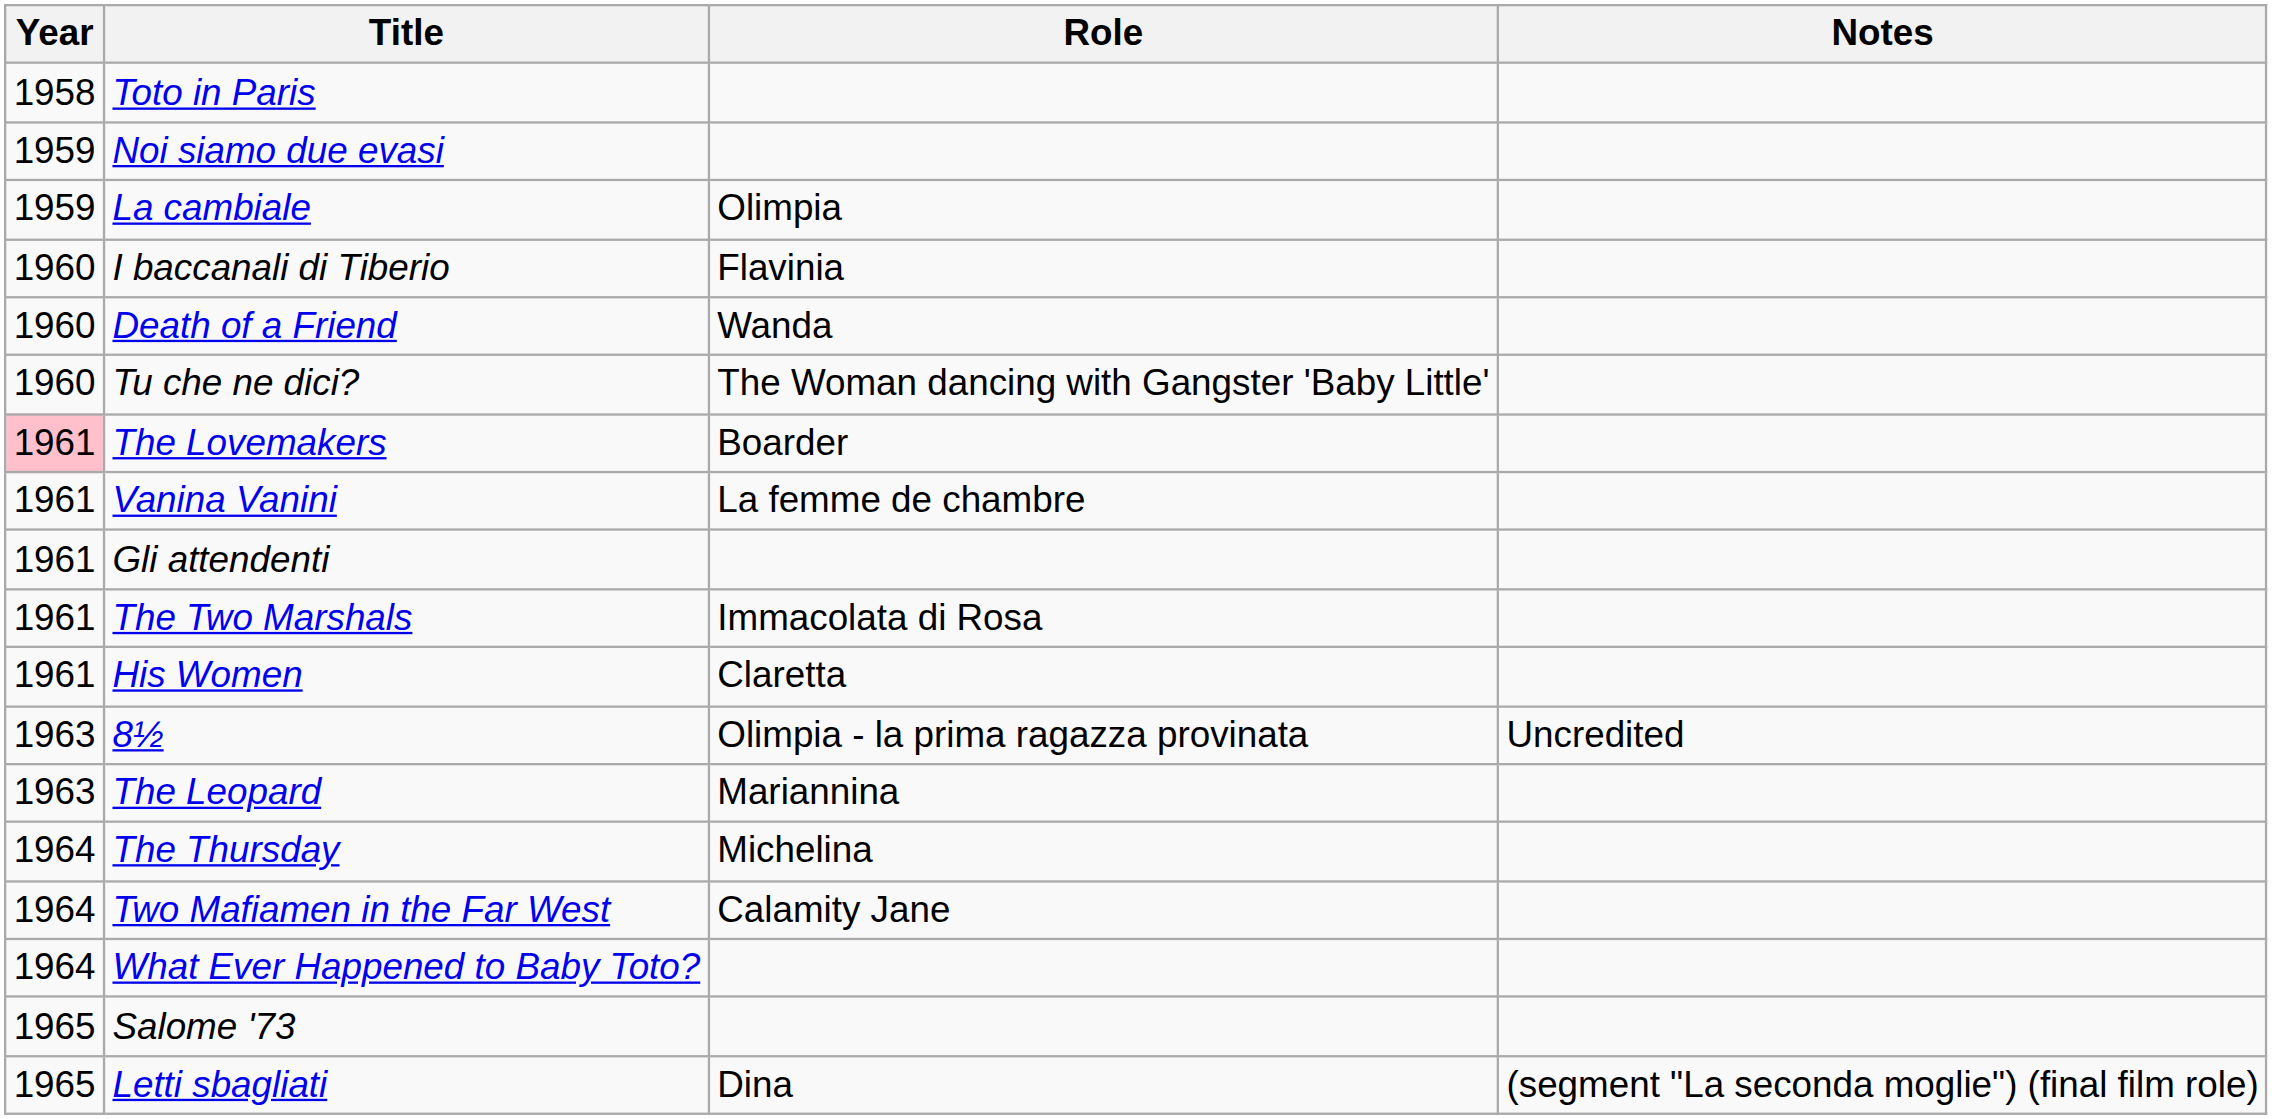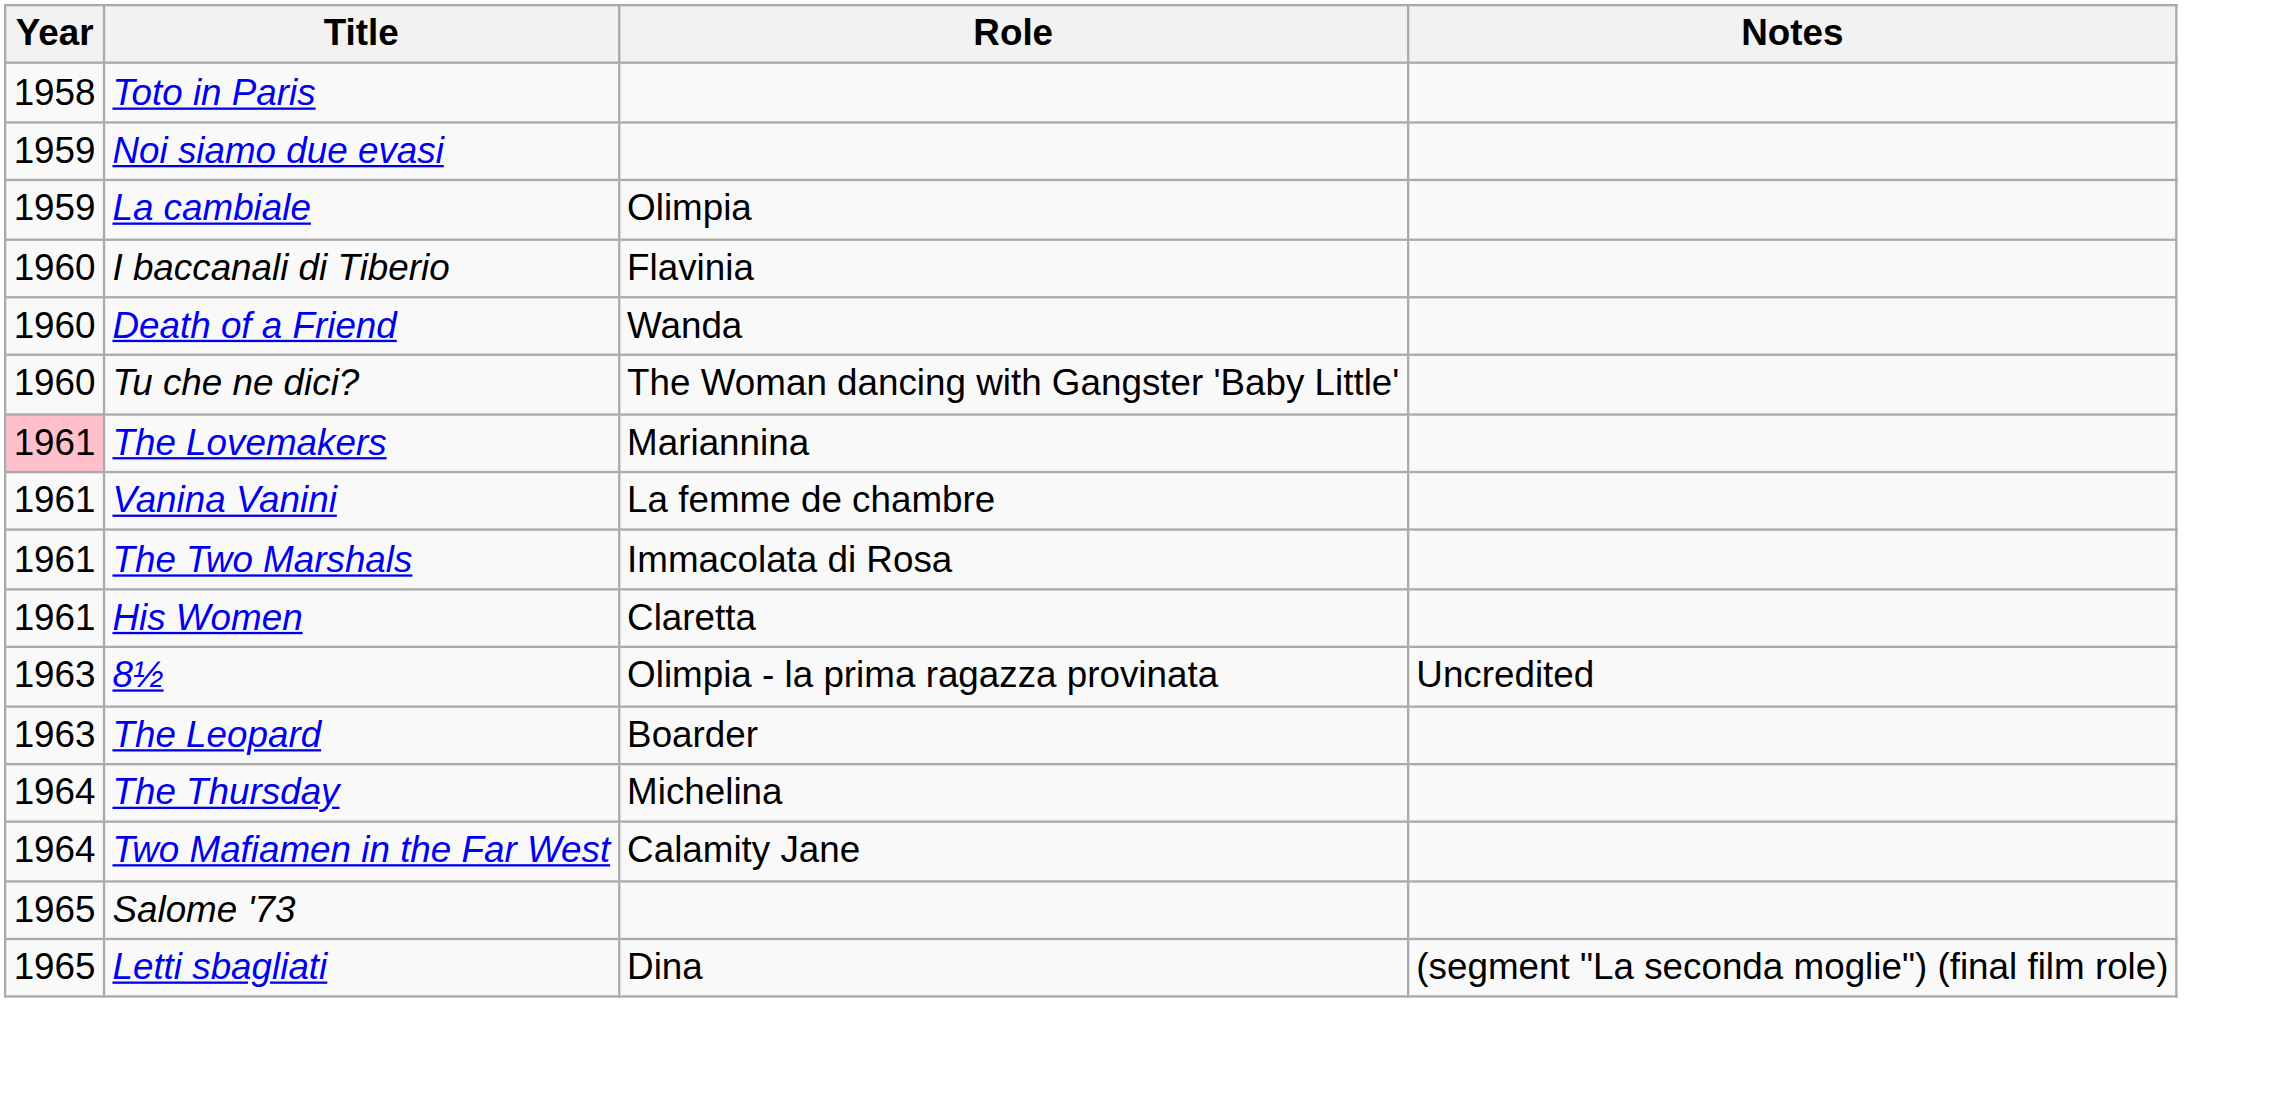The Lovemakers | Role: Boarder -> Mariannina
- row: 1961 | Gli attendenti
The Leopard | Role: Mariannina -> Boarder
- row: 1964 | What Ever Happened to Baby Toto?
